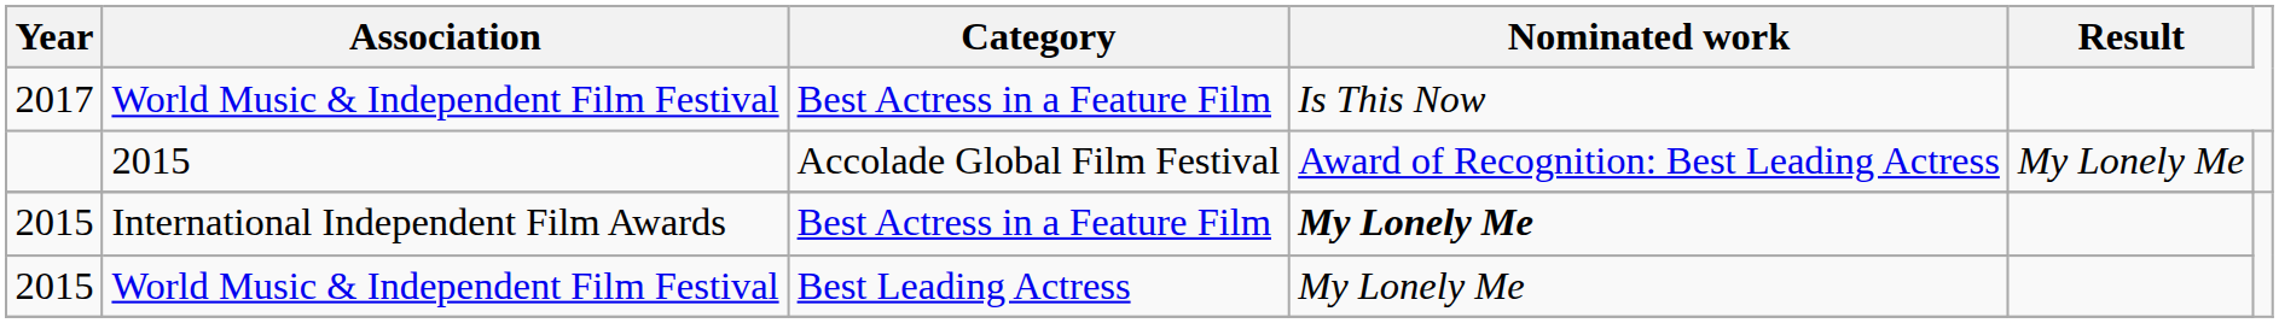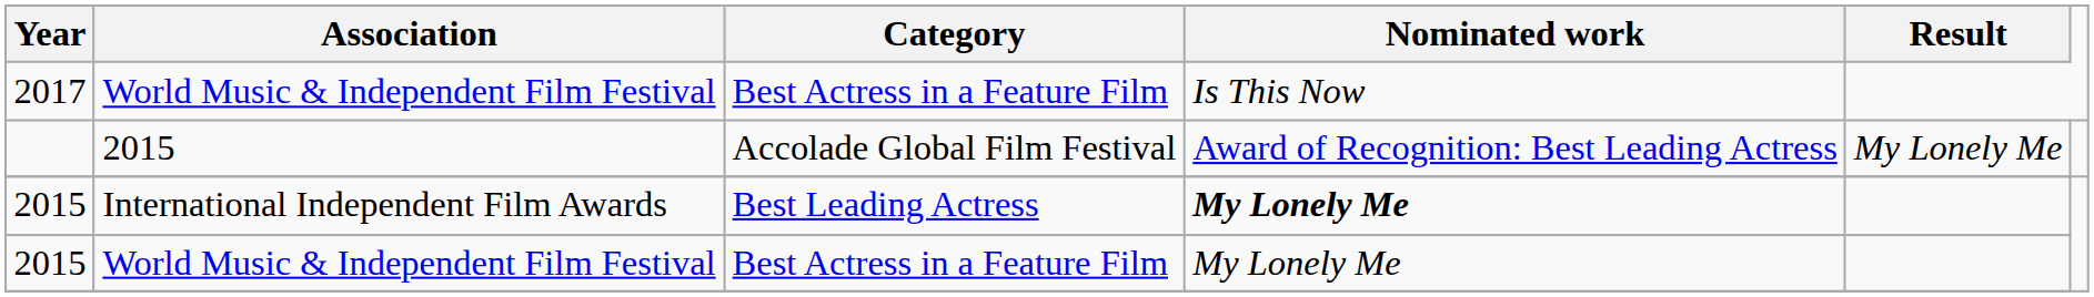2015 / International Independent Film Awards | Category: Best Actress in a Feature Film -> Best Leading Actress
2015 / World Music & Independent Film Festival | Category: Best Leading Actress -> Best Actress in a Feature Film
